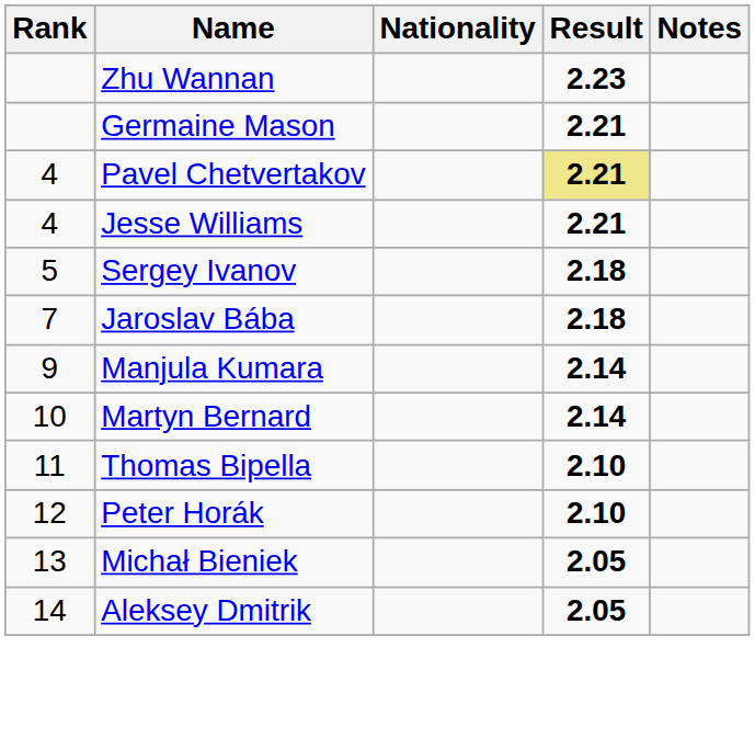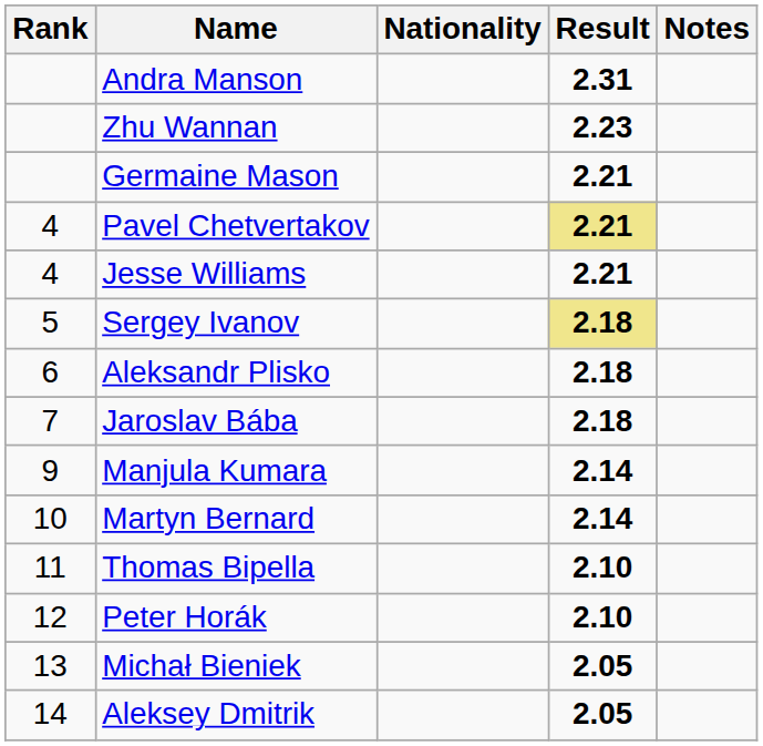+ row: Andra Manson | 2.31
Sergey Ivanov | Result: no background -> khaki background
+ row: 6 | Aleksandr Plisko | 2.18
